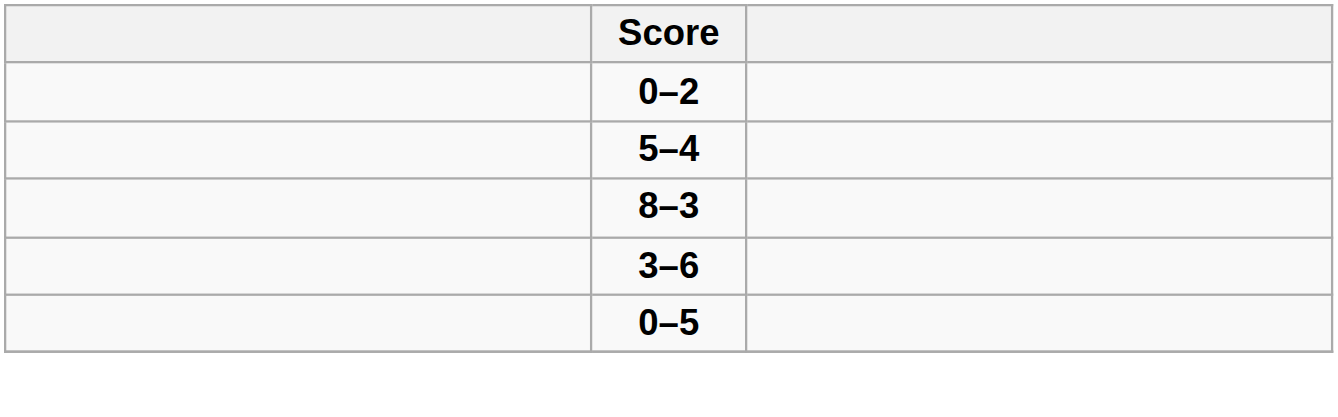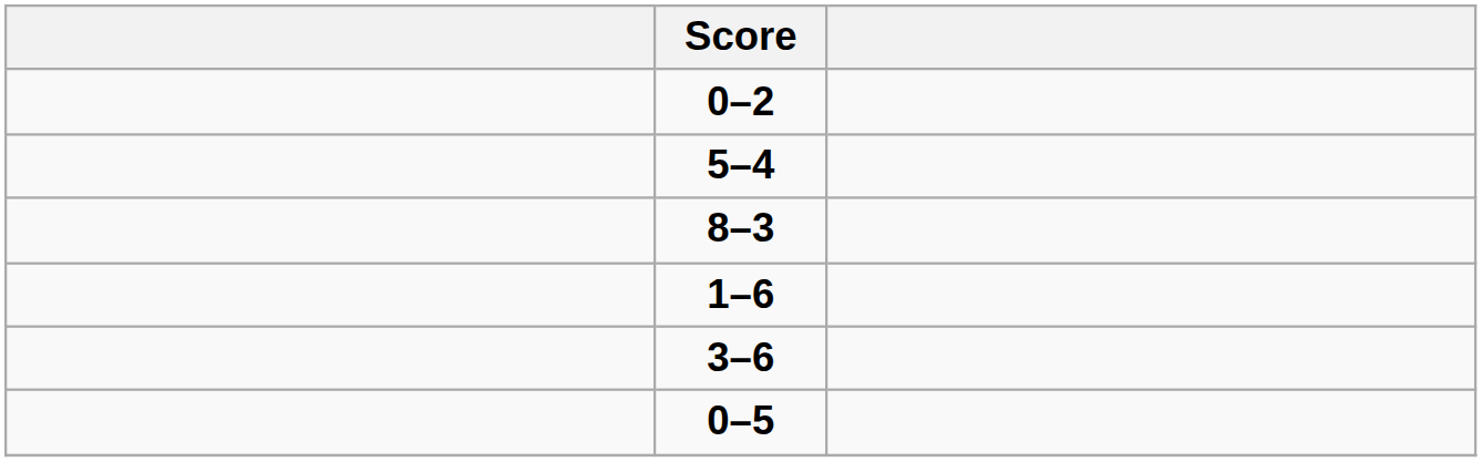+ row: 1–6
